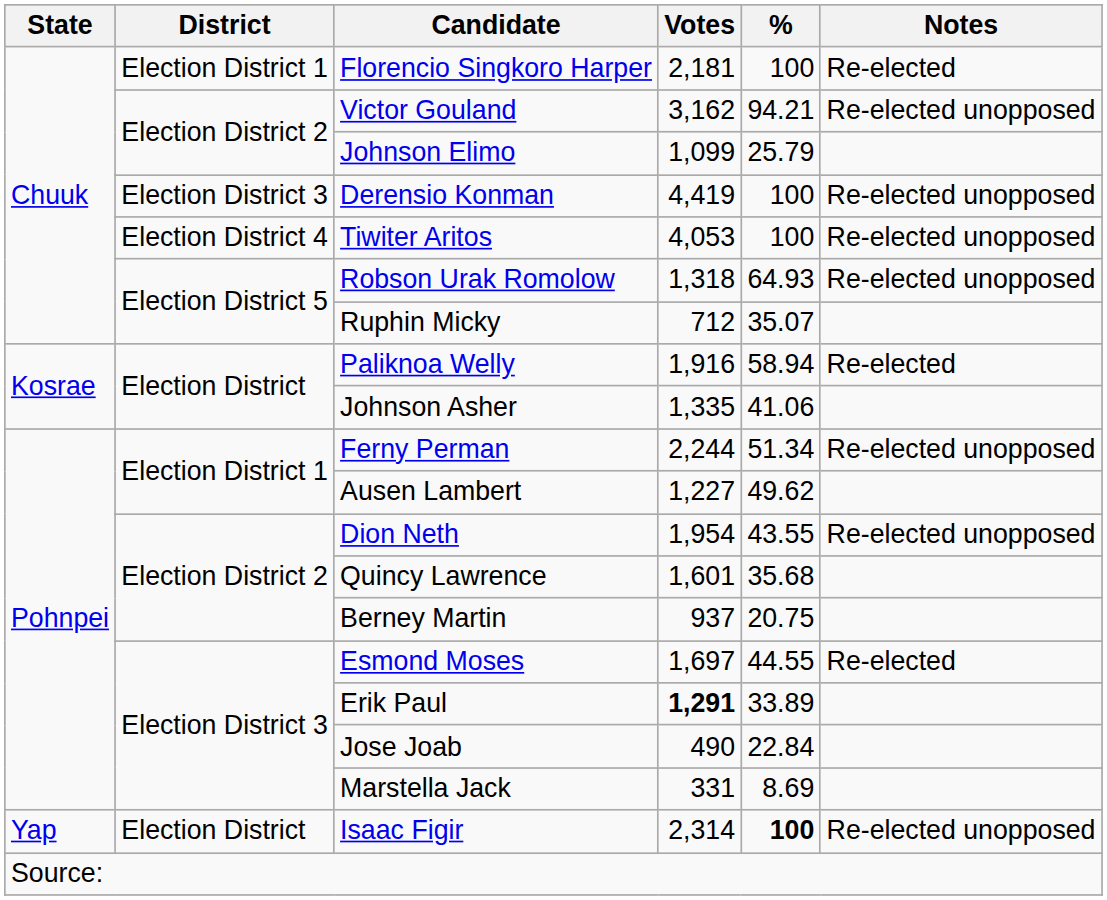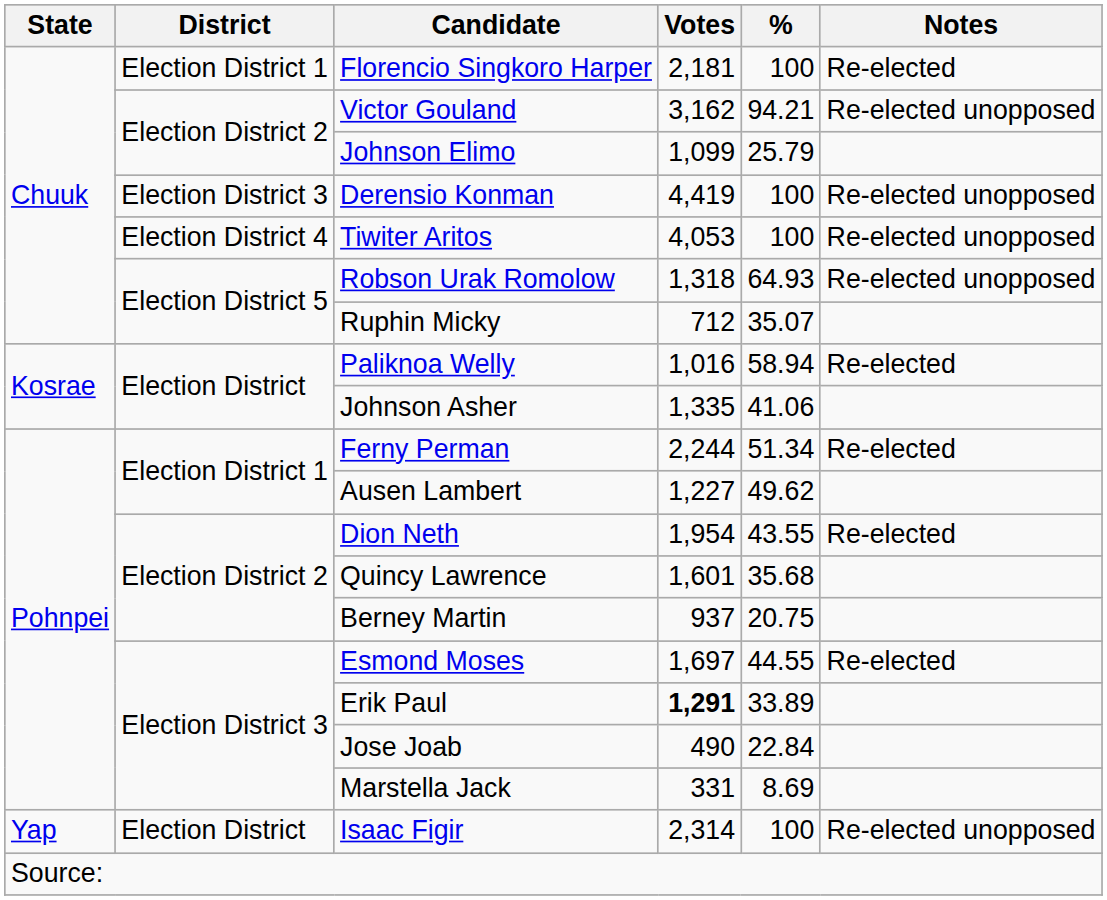Paliknoa Welly | Votes: 1,916 -> 1,016
Ferny Perman | Notes: Re-elected unopposed -> Re-elected
Dion Neth | Notes: Re-elected unopposed -> Re-elected
Isaac Figir | %: bold -> normal
